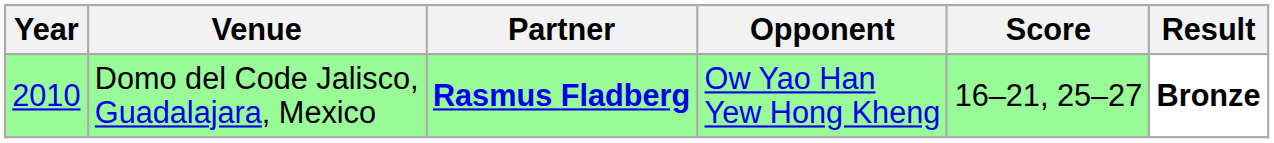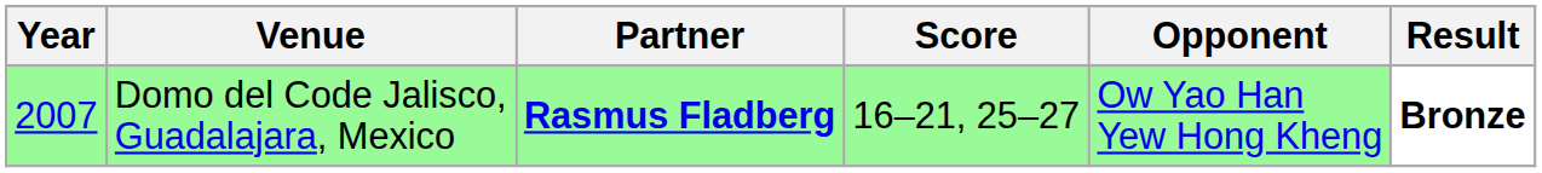columns swapped: Opponent <-> Score
Domo del Code Jalisco, Guadalajara, Mexico | Year: 2010 -> 2007
